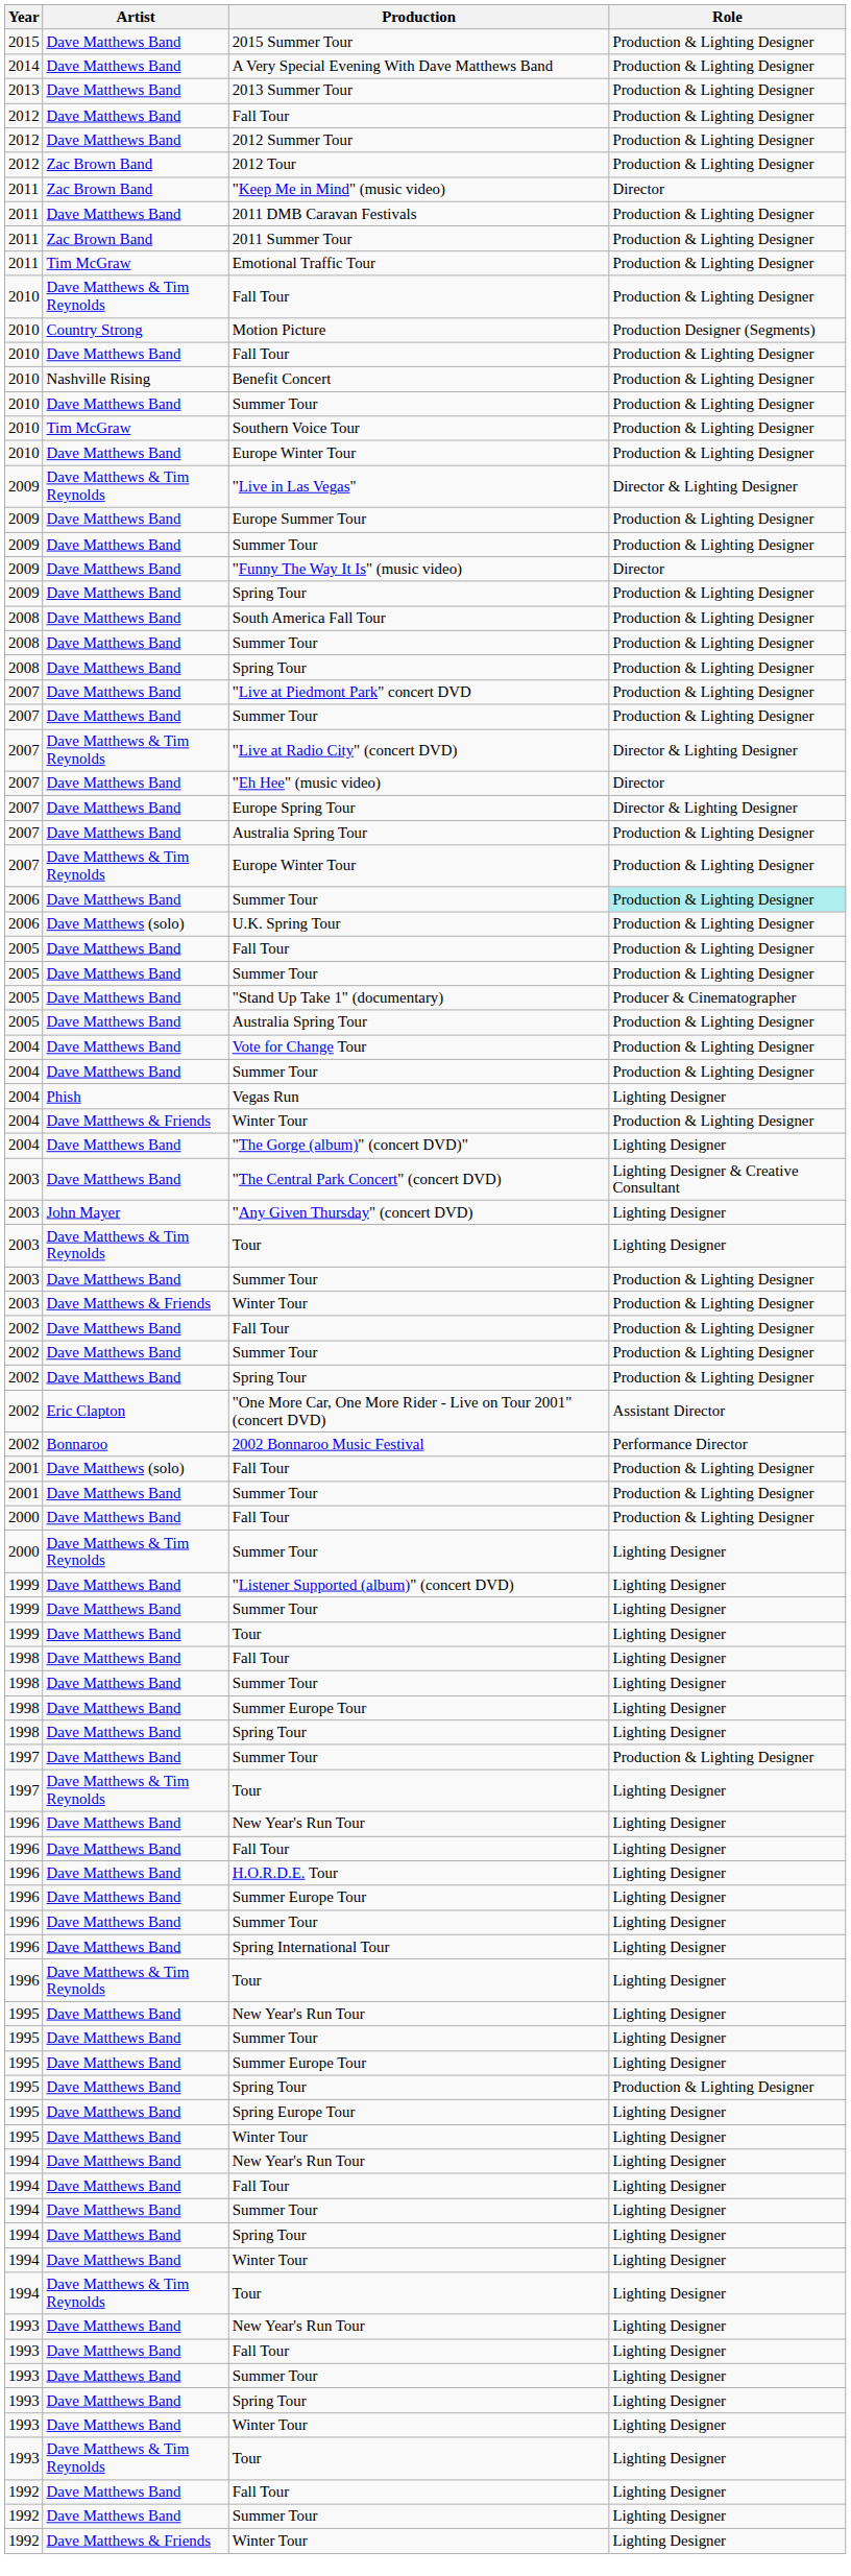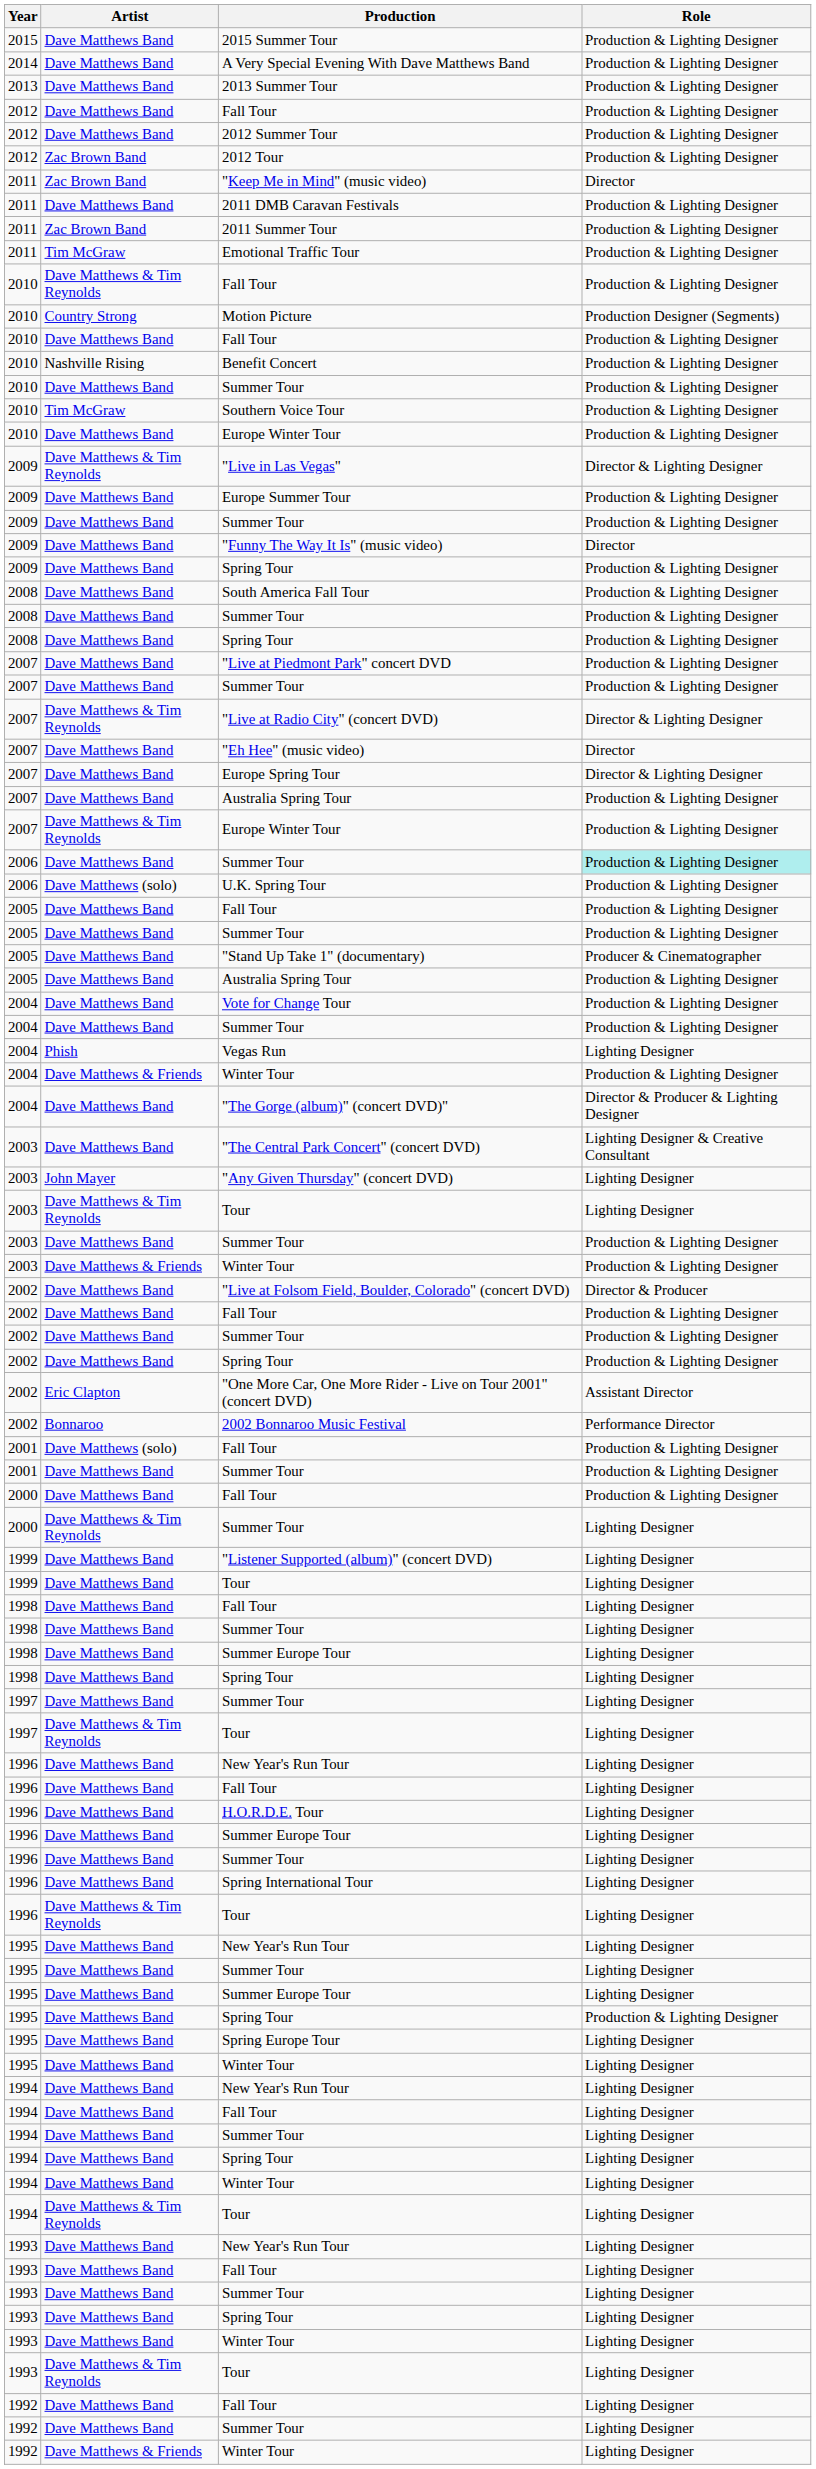"The Gorge (album)" (concert DVD)" | Role: Lighting Designer -> Director & Producer & Lighting Designer
+ row: 2002 | Dave Matthews Band | "Live at Folsom Field, Boulder, Colorado" (concert DVD) | Director & Producer
- row: 1999 | Dave Matthews Band | Summer Tour | Lighting Designer
1997 / Summer Tour | Role: Production & Lighting Designer -> Lighting Designer
